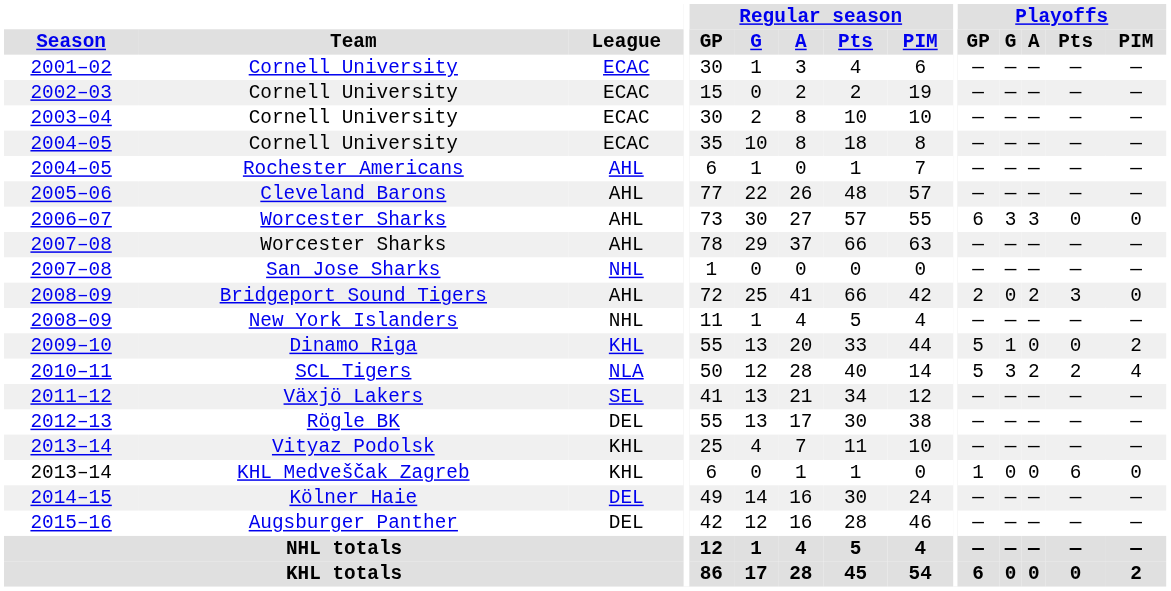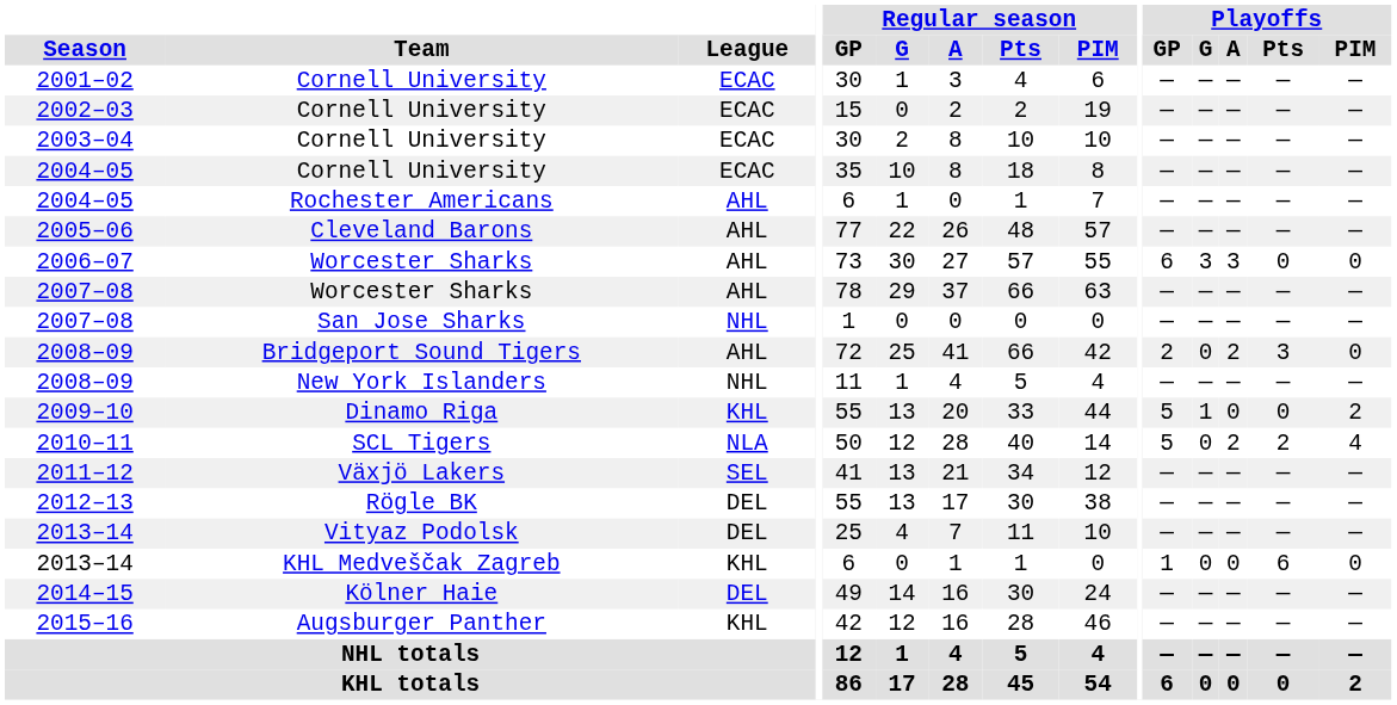2010–11 | Playoffs / G: 3 -> 0
2013–14 / Vityaz Podolsk | League: KHL -> DEL
2015–16 | League: DEL -> KHL
